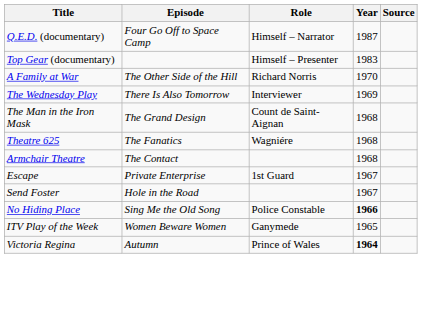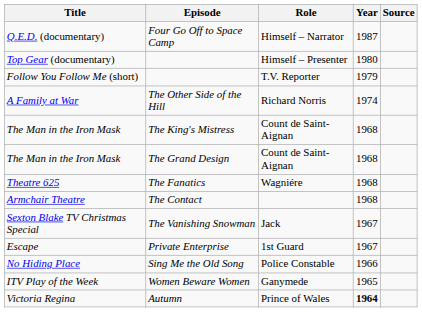Top Gear (documentary) | Year: 1983 -> 1980
+ row: Follow You Follow Me (short) | T.V. Reporter | 1979
A Family at War | Year: 1970 -> 1974
- row: The Wednesday Play | There Is Also Tomorrow | Interviewer | 1969
+ row: The Man in the Iron Mask | The King's Mistress | Count de Saint-Aignan | 1968
+ row: Sexton Blake TV Christmas Special | The Vanishing Snowman | Jack | 1967
- row: Send Foster | Hole in the Road | 1967
No Hiding Place | Year: bold -> normal
